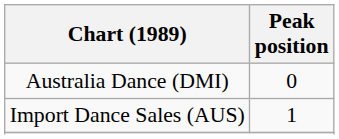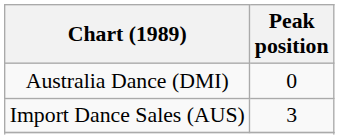Import Dance Sales (AUS) | Peak position: 1 -> 3
